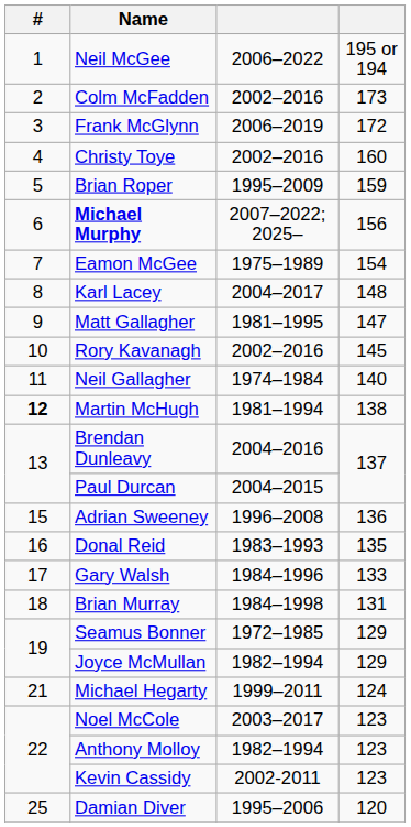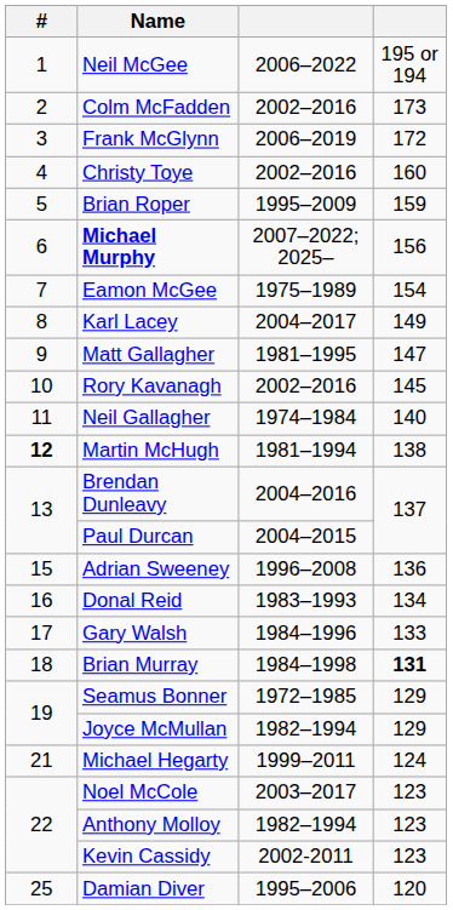Karl Lacey | column 4: 148 -> 149
Donal Reid | column 4: 135 -> 134
Brian Murray | column 4: normal -> bold
